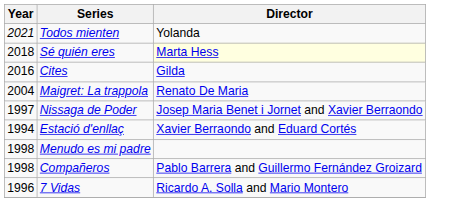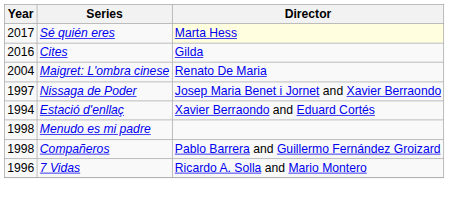- row: 2021 | Todos mienten | Yolanda
Sé quién eres | Year: 2018 -> 2017
+ row: 2004 | Maigret: L'ombra cinese | Renato De Maria
- row: 2004 | Maigret: La trappola | Renato De Maria
